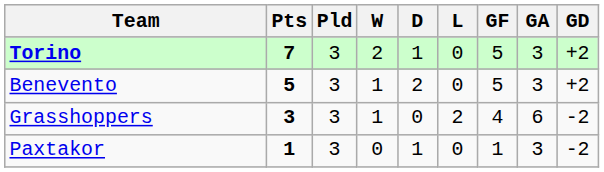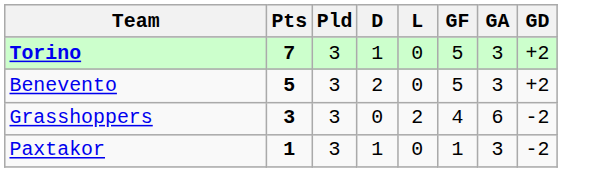- column: W | 2 | 1 | 1 | 0
